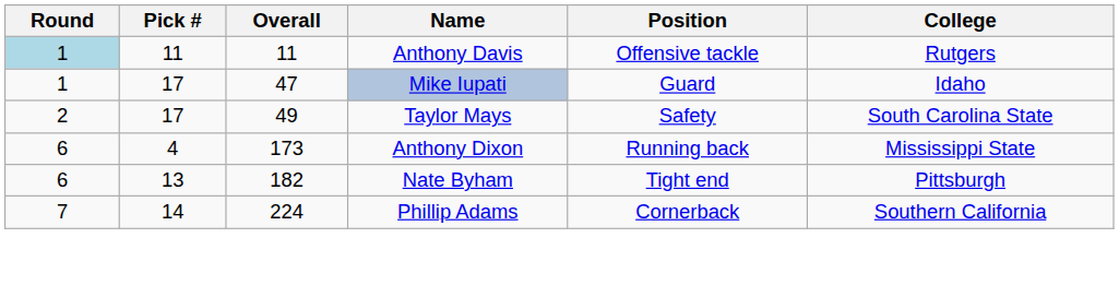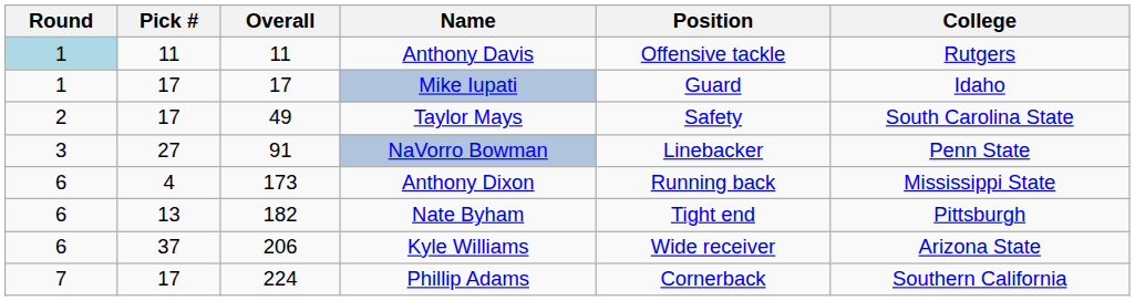Mike Iupati | Overall: 47 -> 17
+ row: 3 | 27 | 91 | NaVorro Bowman | Linebacker | Penn State
+ row: 6 | 37 | 206 | Kyle Williams | Wide receiver | Arizona State
Phillip Adams | Pick #: 14 -> 17
